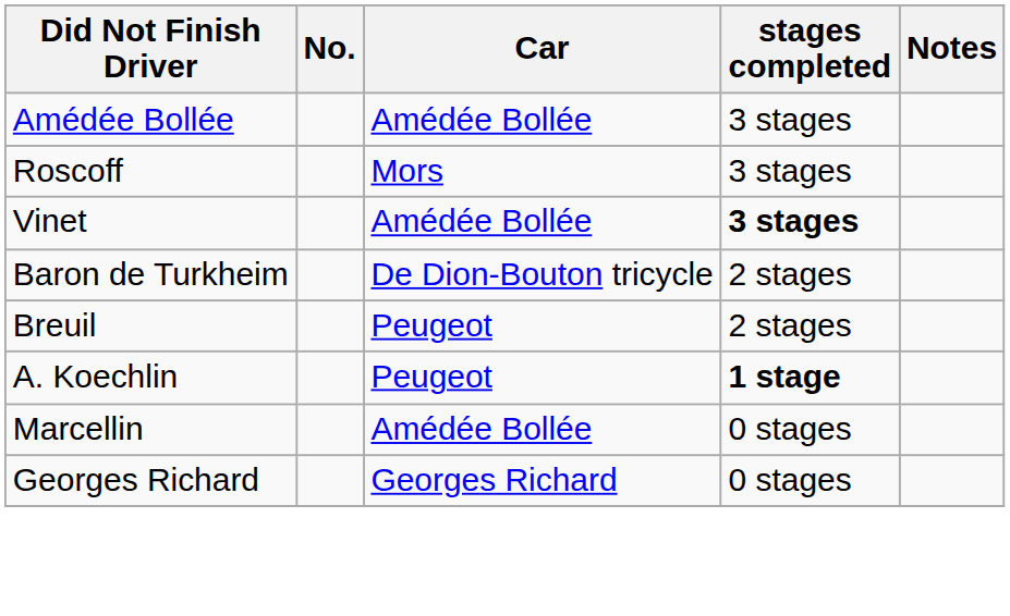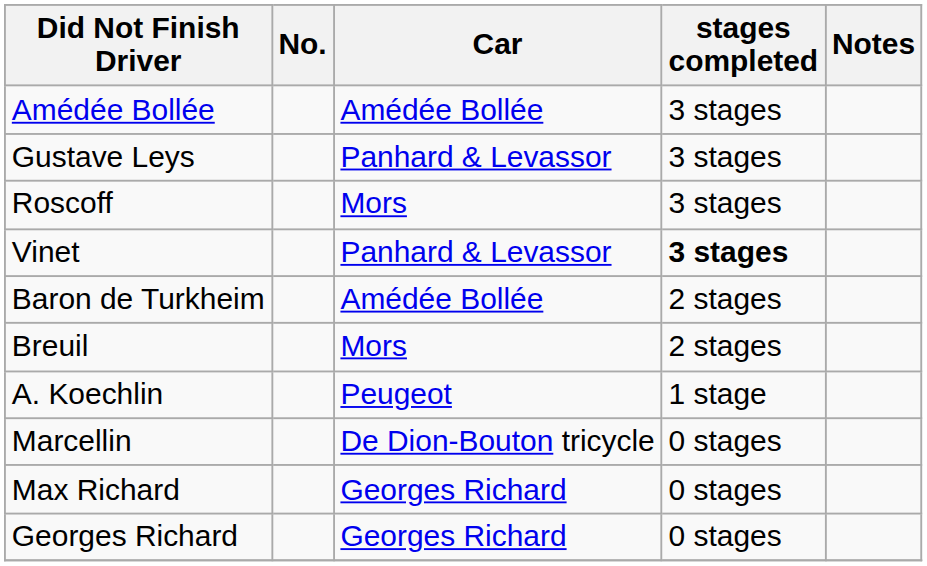+ row: Gustave Leys | Panhard & Levassor | 3 stages
Vinet | Car: Amédée Bollée -> Panhard & Levassor
Baron de Turkheim | Car: De Dion-Bouton tricycle -> Amédée Bollée
Breuil | Car: Peugeot -> Mors
A. Koechlin | stages completed: bold -> normal
Marcellin | Car: Amédée Bollée -> De Dion-Bouton tricycle
+ row: Max Richard | Georges Richard | 0 stages
